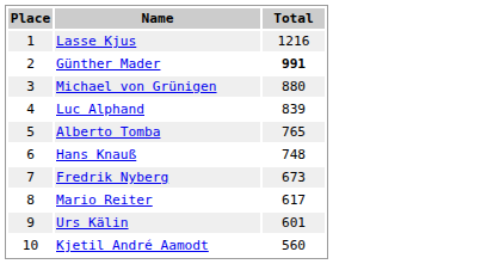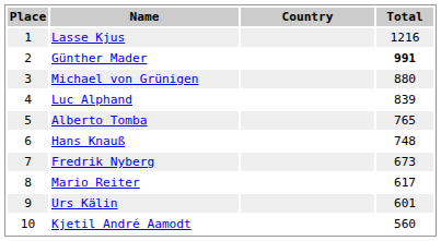+ column: Country
